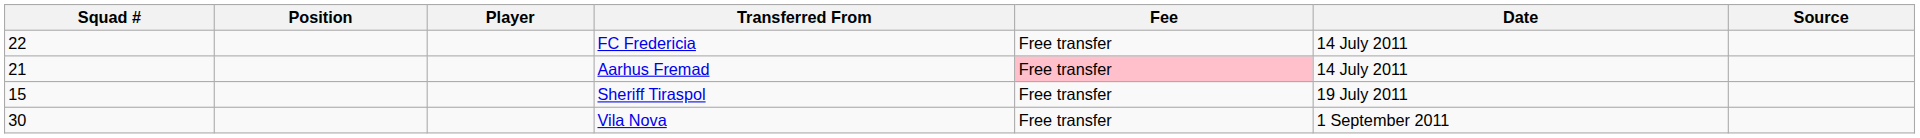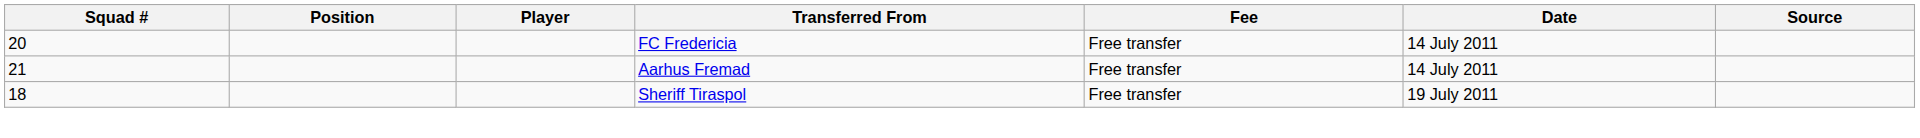FC Fredericia | Squad #: 22 -> 20
Aarhus Fremad | Fee: pink background -> no background
Sheriff Tiraspol | Squad #: 15 -> 18
- row: 30 | Vila Nova | Free transfer | 1 September 2011
